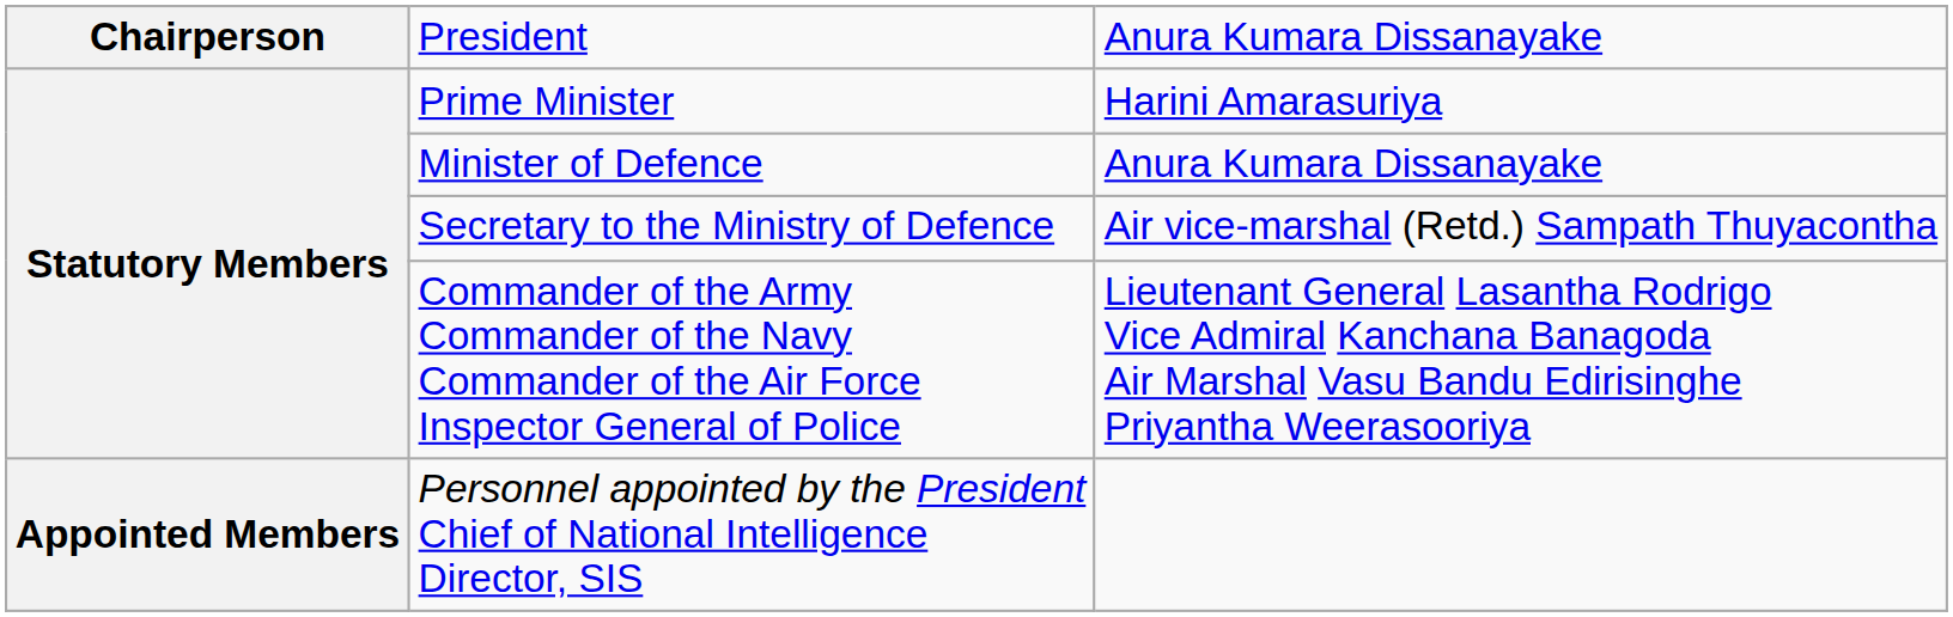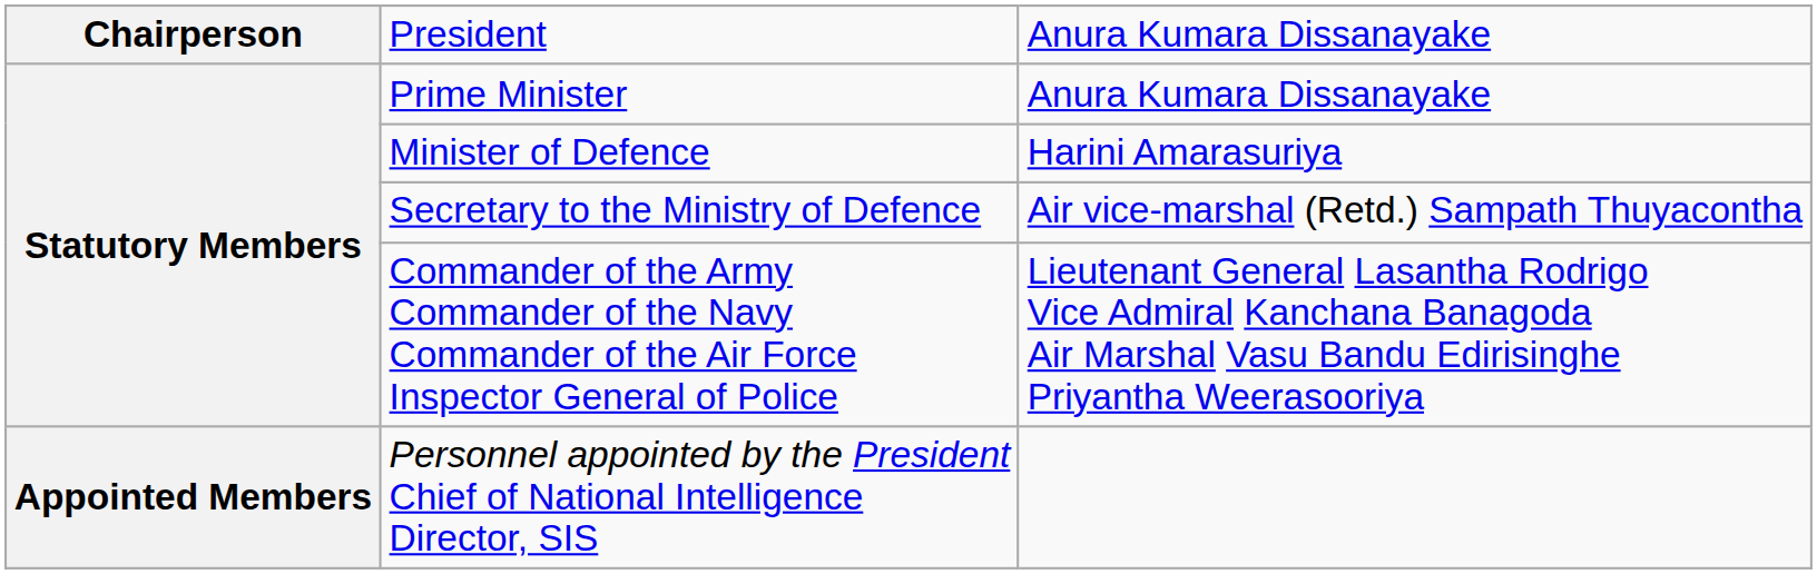Prime Minister | column 3: Harini Amarasuriya -> Anura Kumara Dissanayake
Minister of Defence | column 3: Anura Kumara Dissanayake -> Harini Amarasuriya
